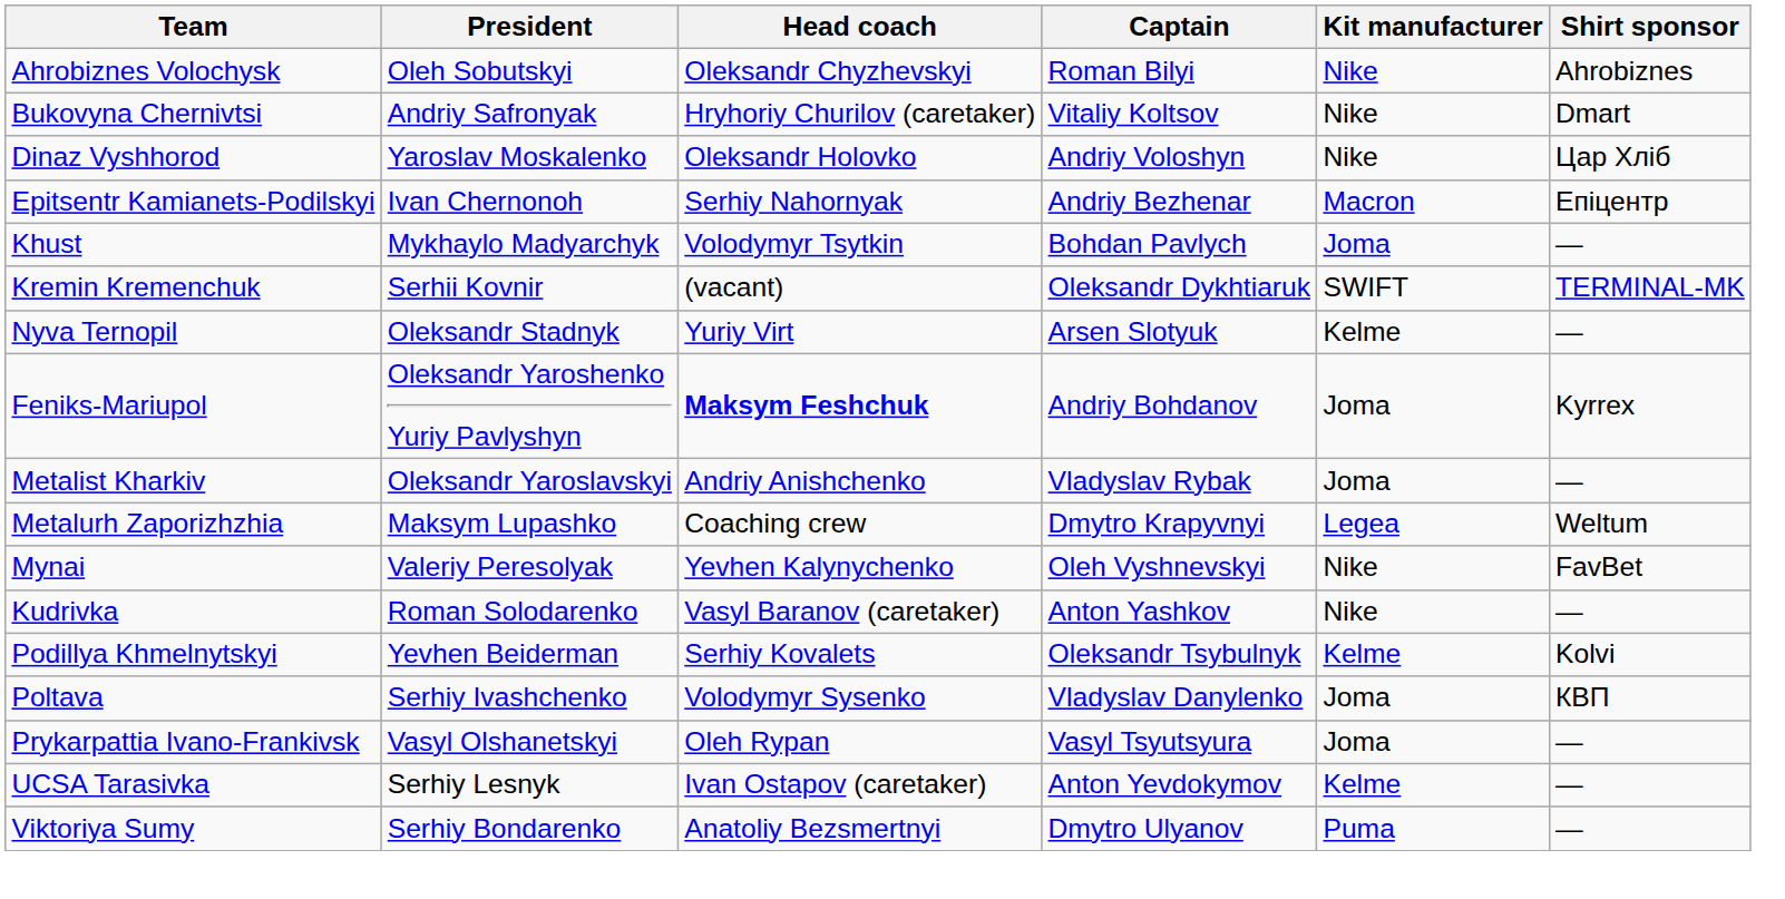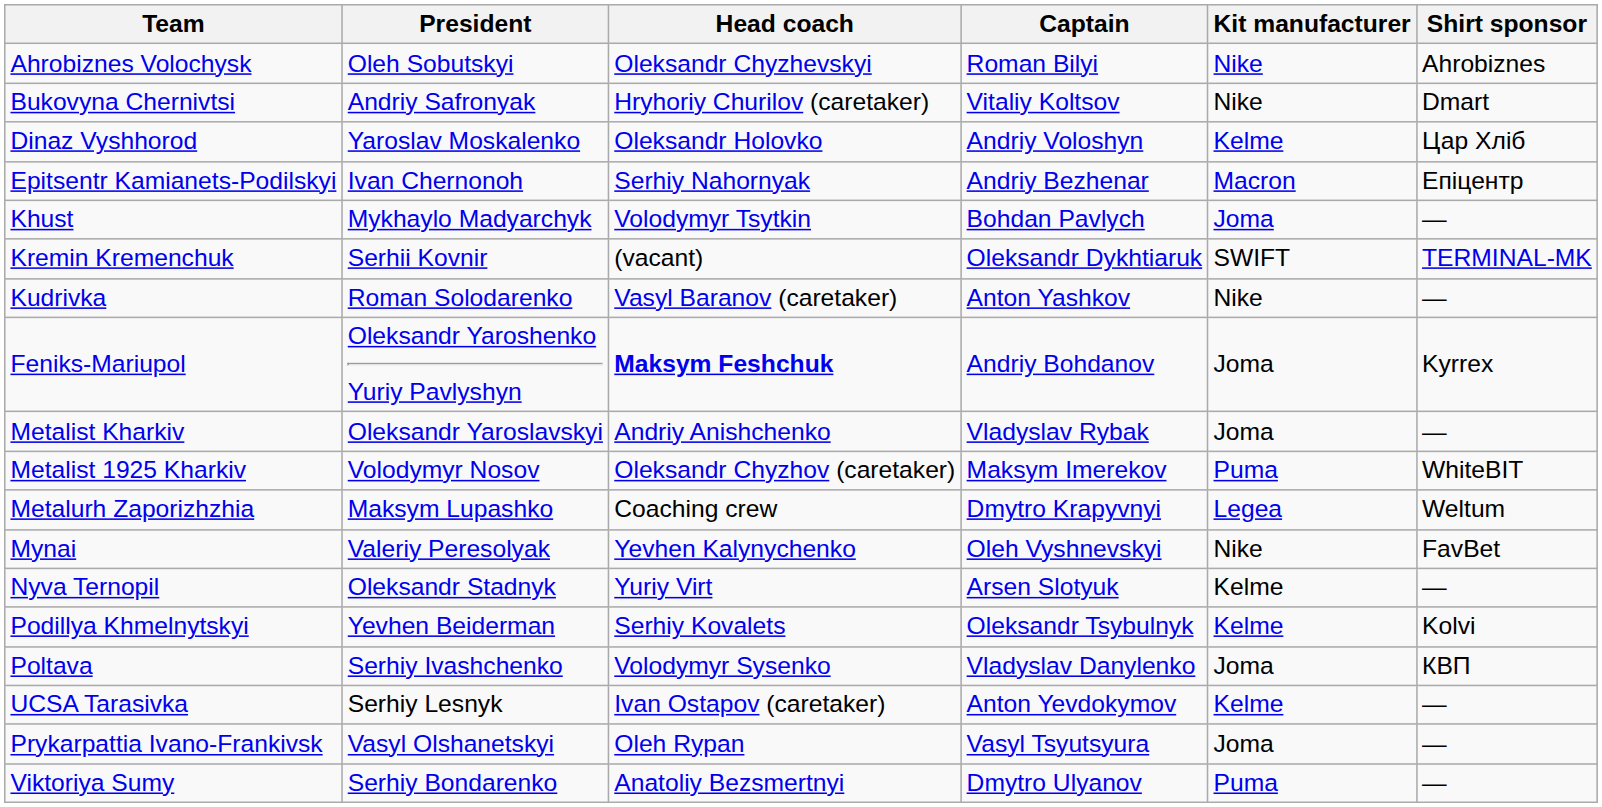Dinaz Vyshhorod | Kit manufacturer: Nike -> Kelme
rows swapped: Kudrivka <-> Nyva Ternopil
+ row: Metalist 1925 Kharkiv | Volodymyr Nosov | Oleksandr Chyzhov (caretaker) | Maksym Imerekov | Puma | WhiteBIT
rows swapped: Prykarpattia Ivano-Frankivsk <-> UCSA Tarasivka
